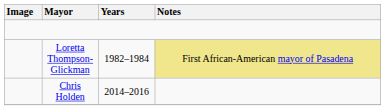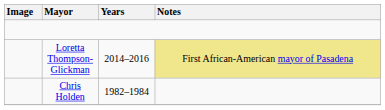Loretta Thompson-Glickman | Years: 1982–1984 -> 2014–2016
Chris Holden | Years: 2014–2016 -> 1982–1984
